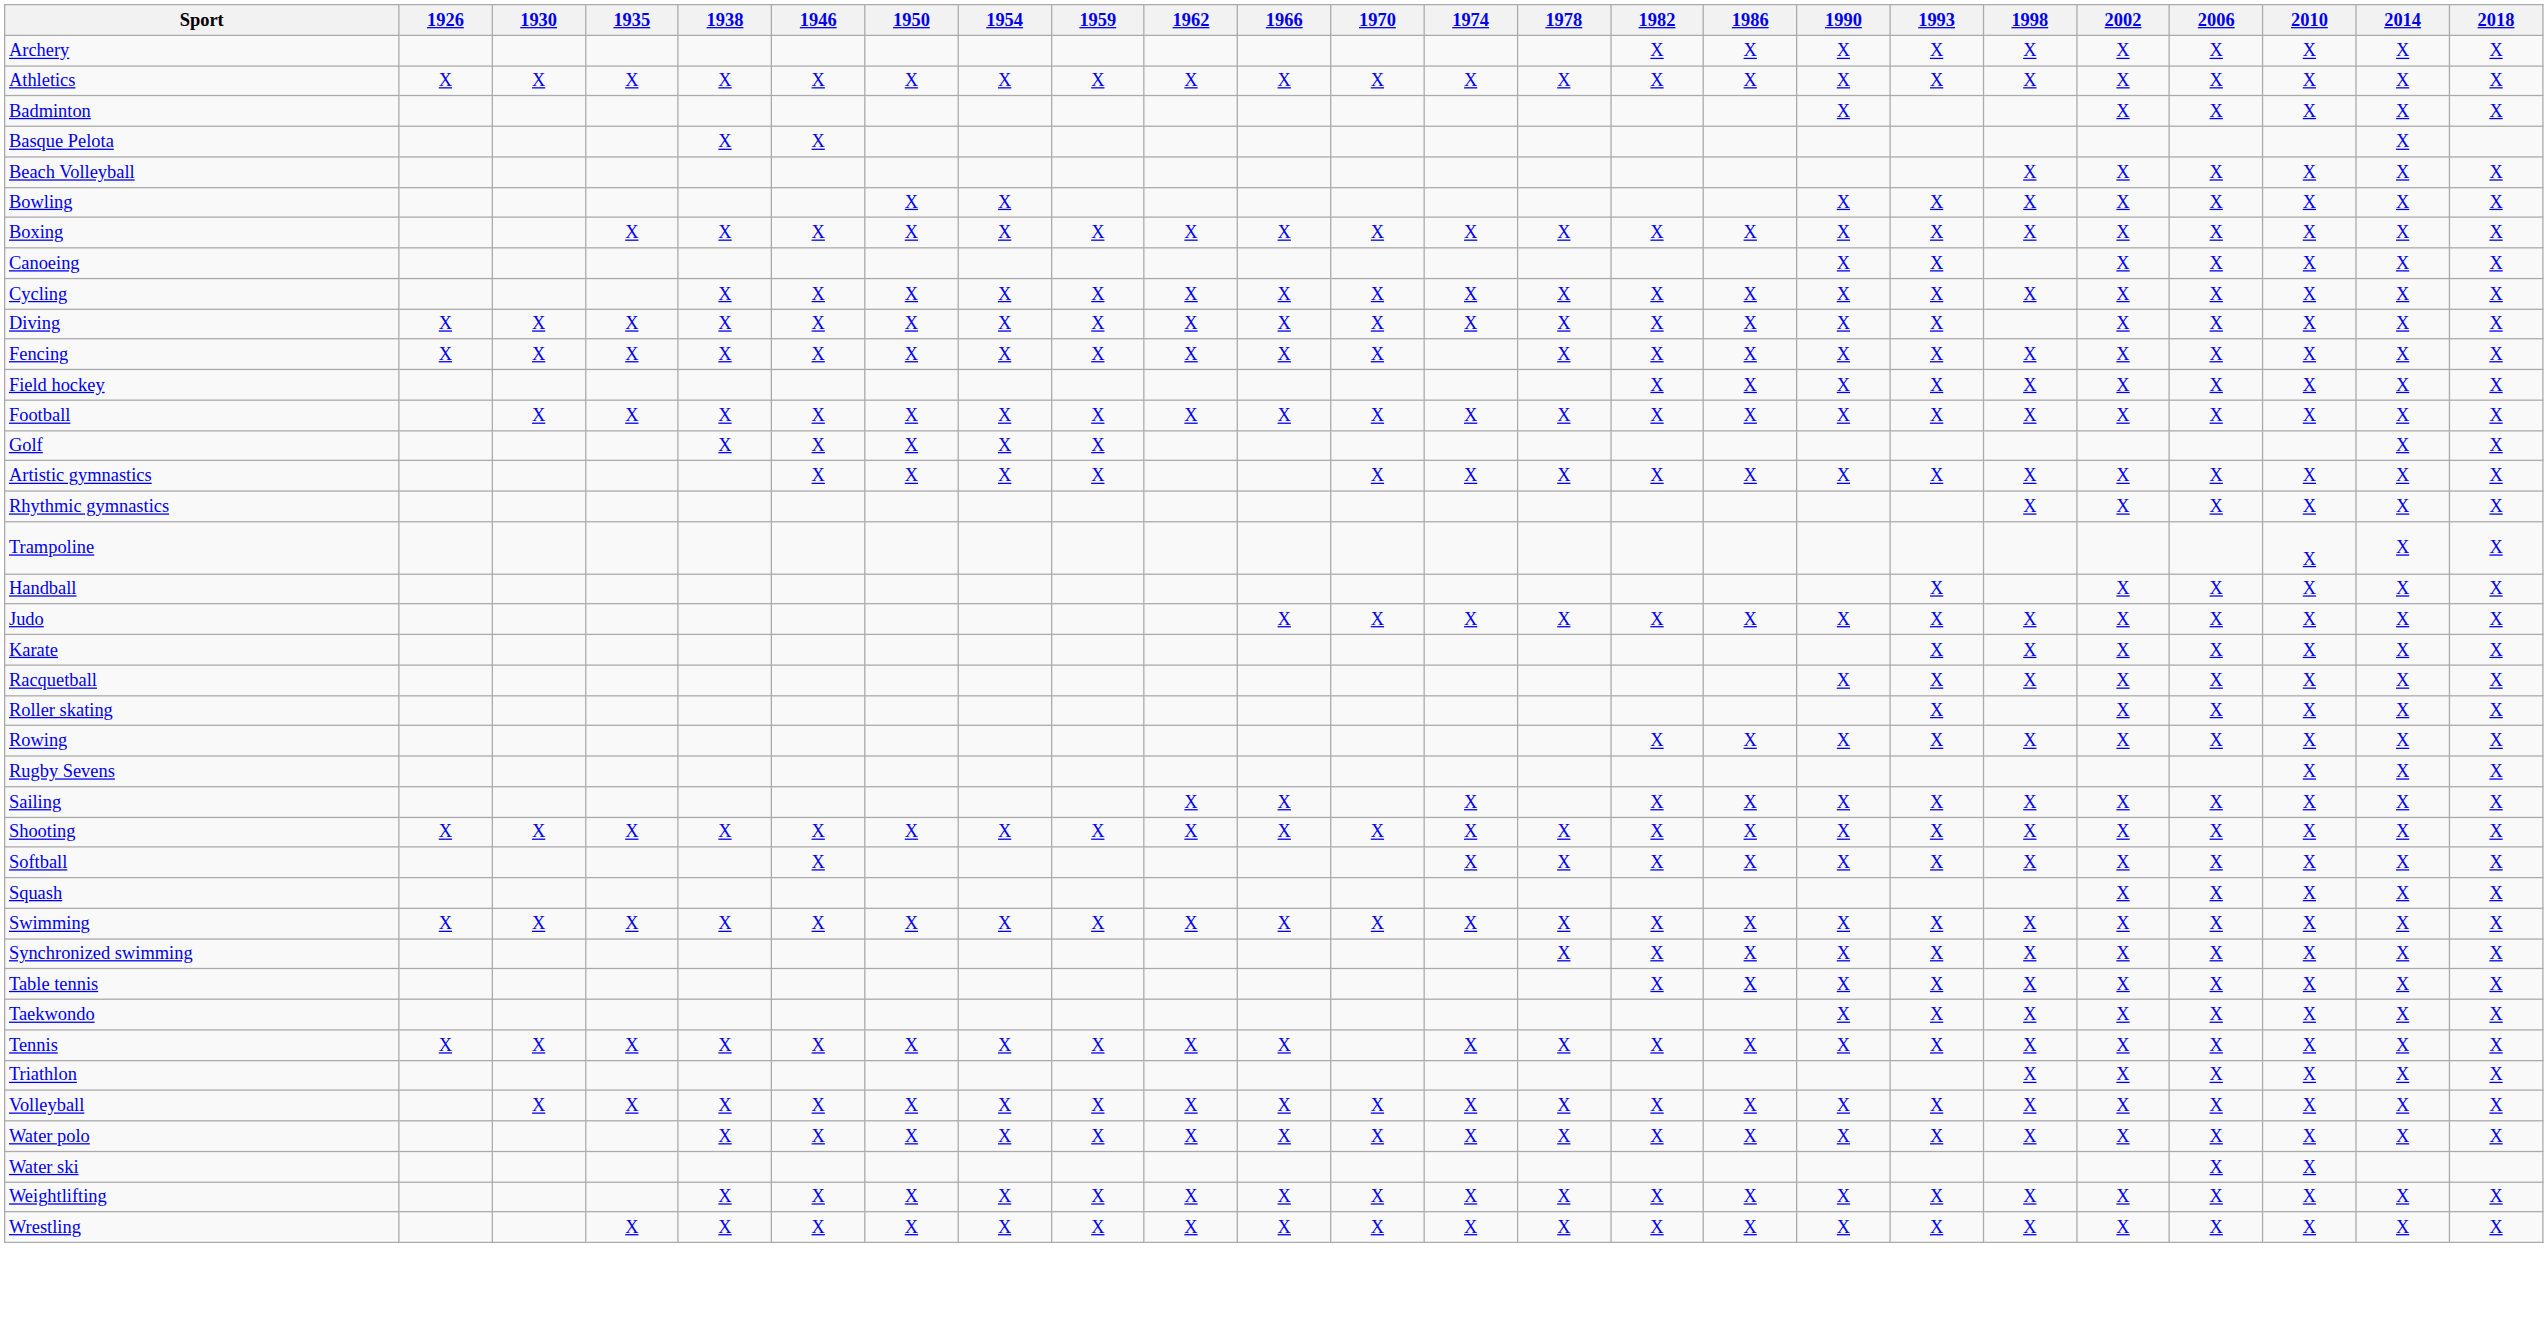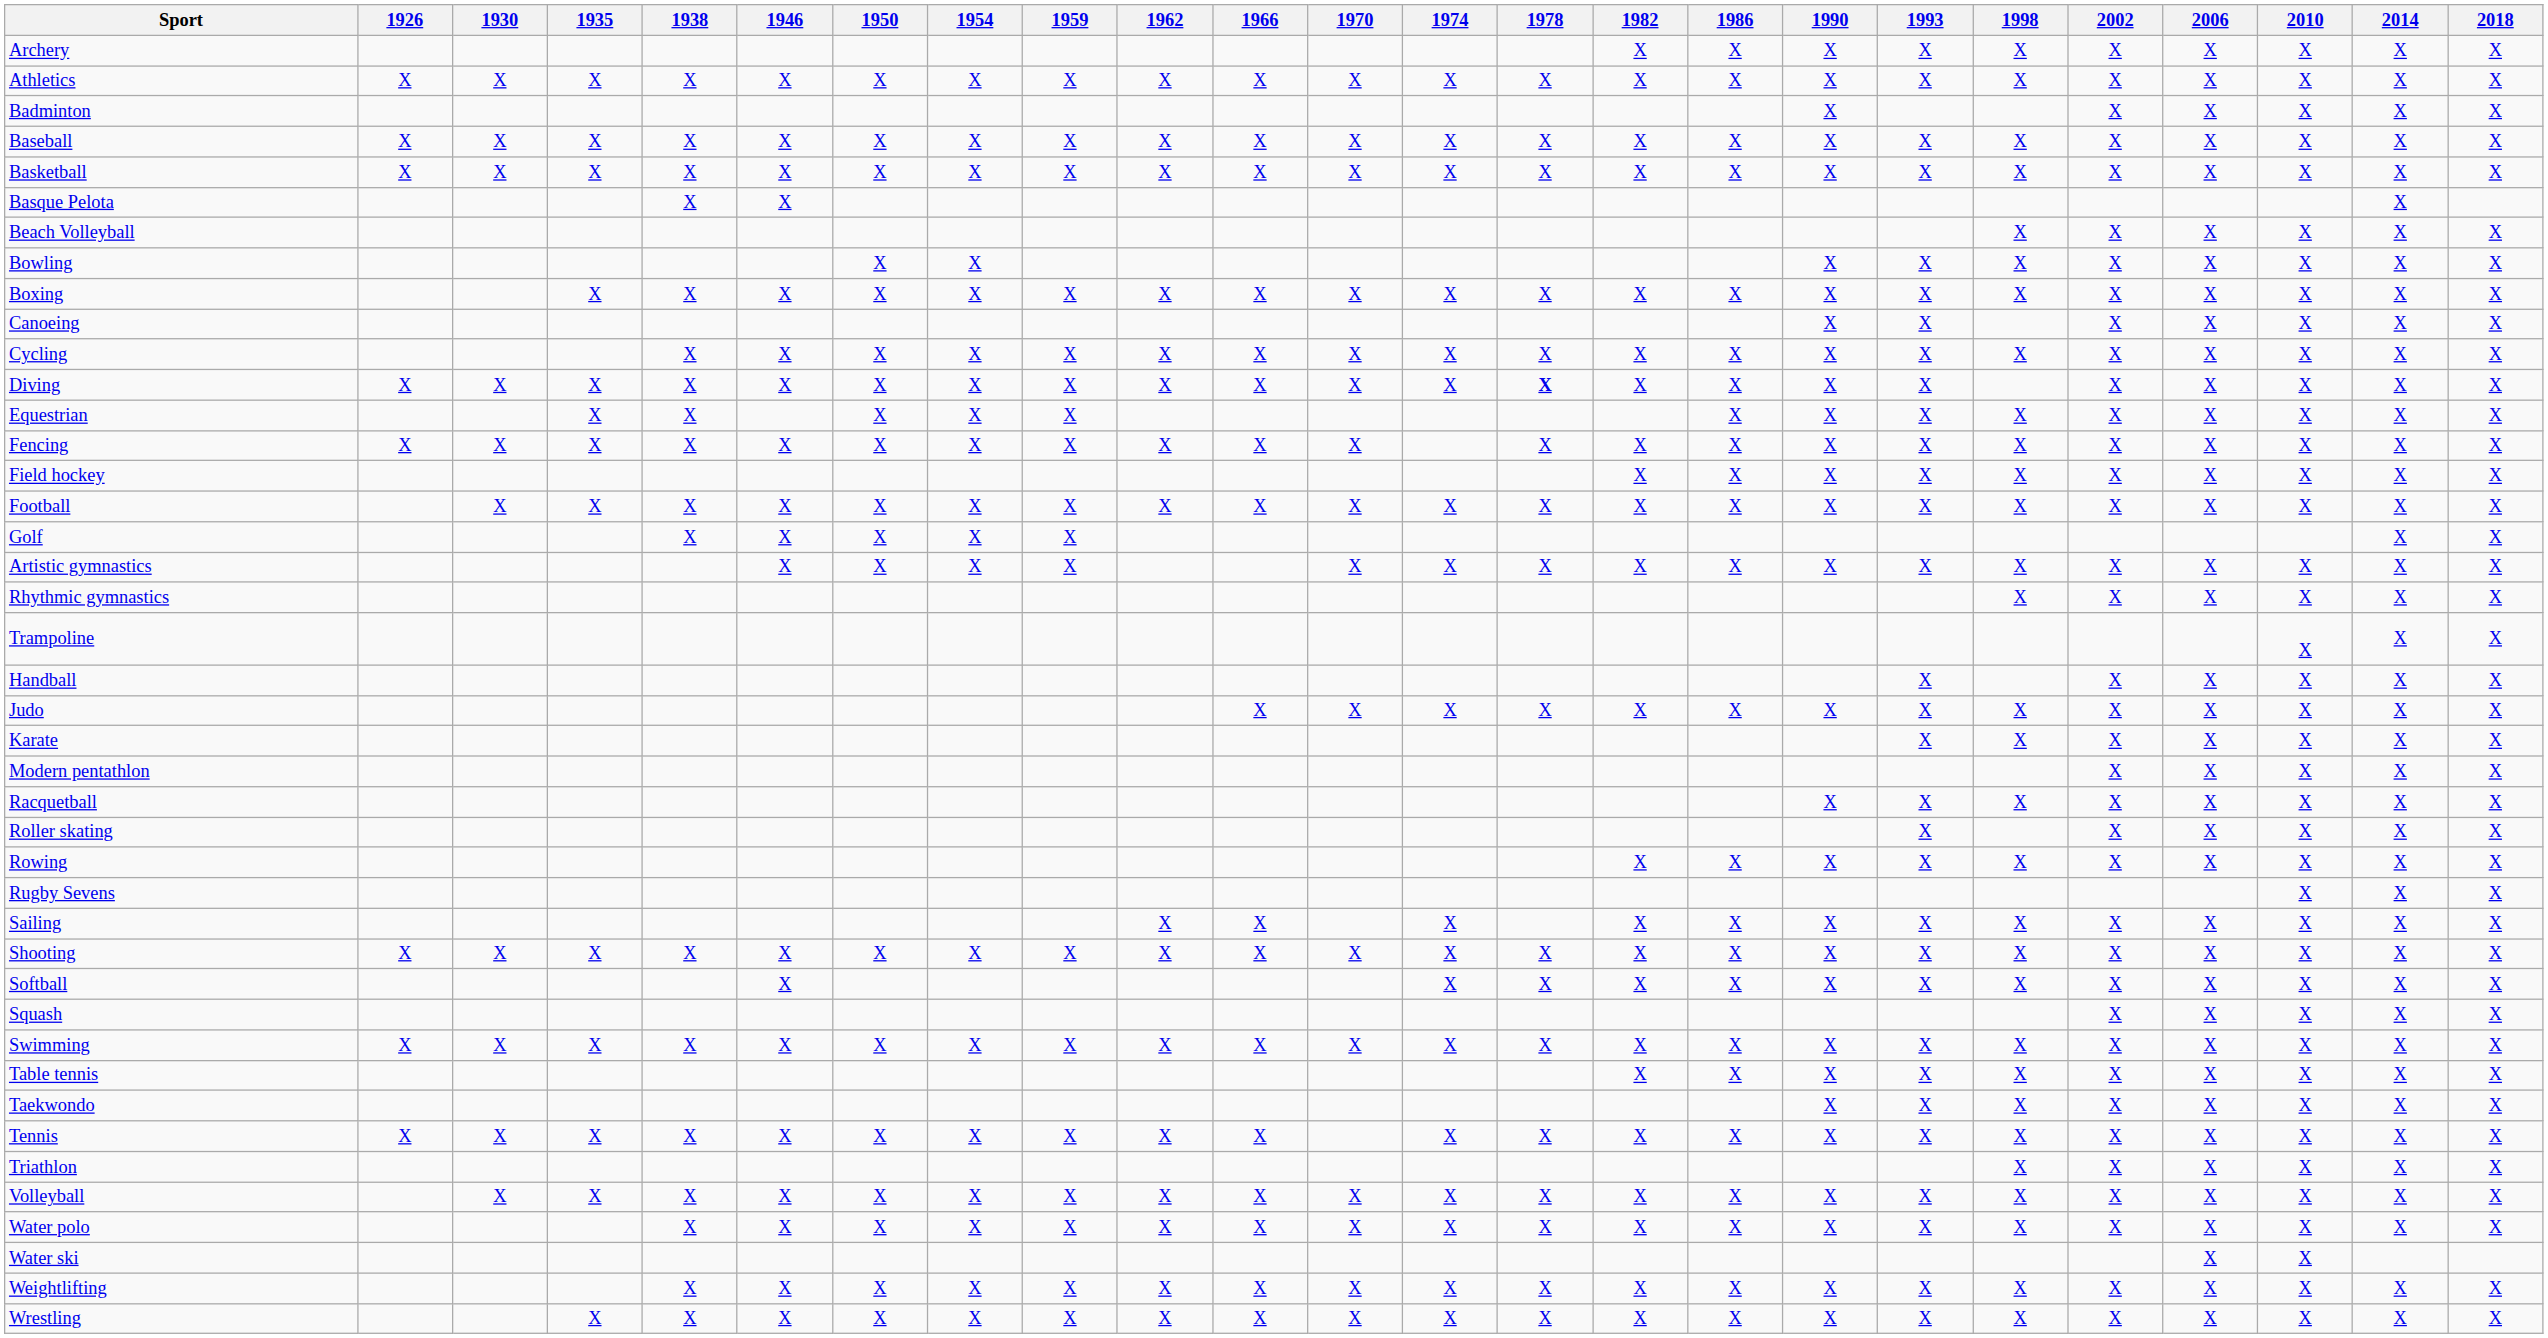+ row: Baseball | X | X | X | X | X | X | X | X | X | X | X | X | X | X | X | X | X | X | X | X | X | X | X
+ row: Basketball | X | X | X | X | X | X | X | X | X | X | X | X | X | X | X | X | X | X | X | X | X | X | X
Diving | 1978: normal -> bold
+ row: Equestrian | X | X | X | X | X | X | X | X | X | X | X | X | X | X
+ row: Modern pentathlon | X | X | X | X | X
- row: Synchronized swimming | X | X | X | X | X | X | X | X | X | X | X
